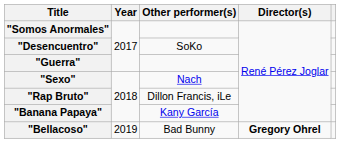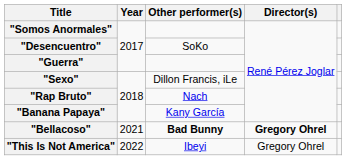"Sexo" | Other performer(s): Nach -> Dillon Francis, iLe
"Rap Bruto" | Other performer(s): Dillon Francis, iLe -> Nach
"Bellacoso" | Year: 2019 -> 2021
"Bellacoso" | Other performer(s): normal -> bold
+ row: "This Is Not America" | 2022 | Ibeyi | Gregory Ohrel
